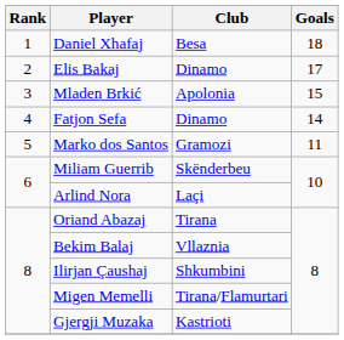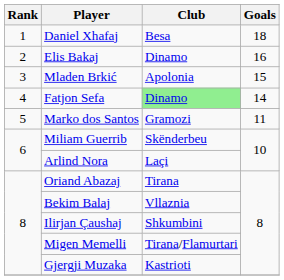Elis Bakaj | Goals: 17 -> 16
Fatjon Sefa | Club: no background -> lightgreen background
